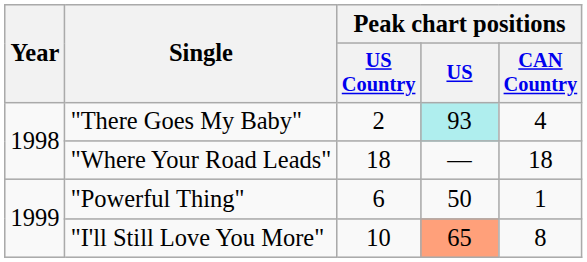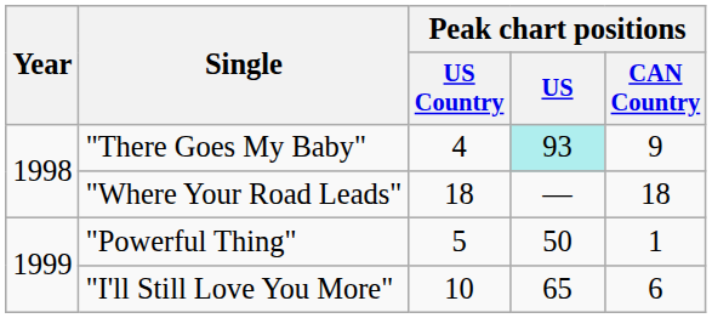"There Goes My Baby" | Peak chart positions / US Country: 2 -> 4
"There Goes My Baby" | Peak chart positions / CAN Country: 4 -> 9
"Powerful Thing" | Peak chart positions / US Country: 6 -> 5
"I'll Still Love You More" | Peak chart positions / US: lightsalmon background -> no background
"I'll Still Love You More" | Peak chart positions / CAN Country: 8 -> 6
